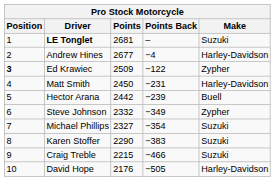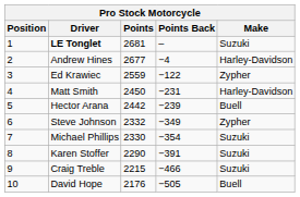Ed Krawiec | Position: bold -> normal
Ed Krawiec | Points: 2509 -> 2559
Michael Phillips | Points: 2327 -> 2330
Karen Stoffer | Points Back: −383 -> −391
David Hope | Make: Harley-Davidson -> Buell
